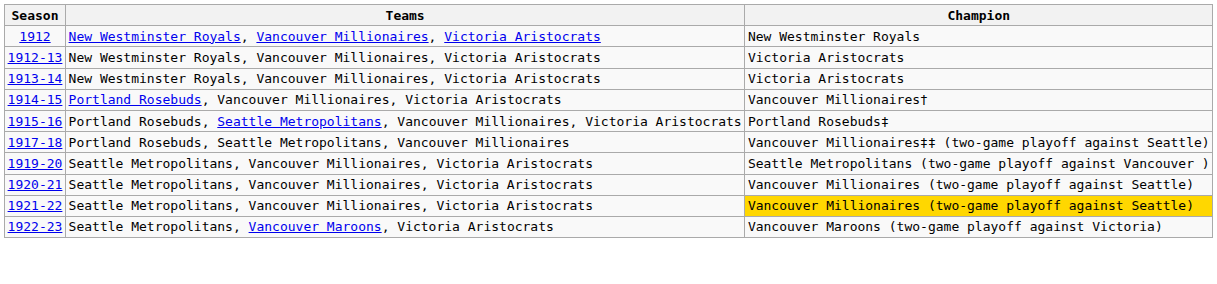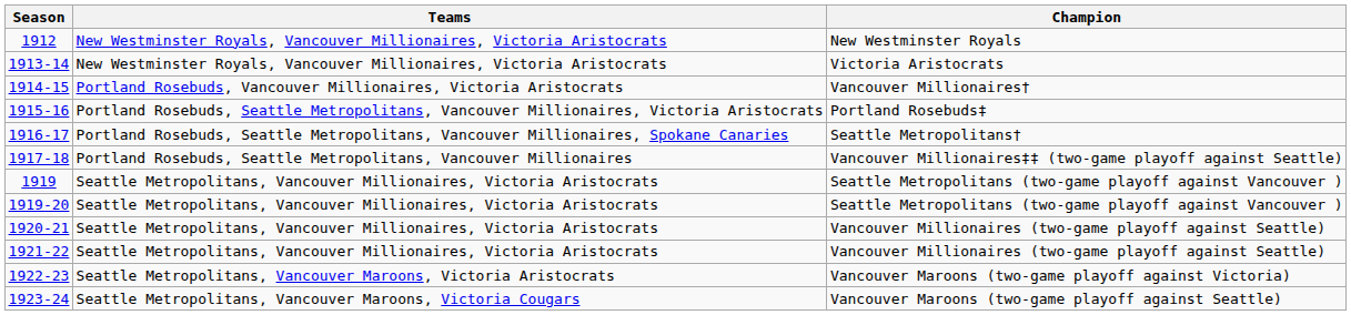- row: 1912-13 | New Westminster Royals, Vancouver Millionaires, Victoria Aristocrats | Victoria Aristocrats
+ row: 1916-17 | Portland Rosebuds, Seattle Metropolitans, Vancouver Millionaires, Spokane Canaries | Seattle Metropolitans†
+ row: 1919 | Seattle Metropolitans, Vancouver Millionaires, Victoria Aristocrats | Seattle Metropolitans (two-game playoff against Vancouver )
1921-22 | Champion: gold background -> no background
+ row: 1923-24 | Seattle Metropolitans, Vancouver Maroons, Victoria Cougars | Vancouver Maroons (two-game playoff against Seattle)
